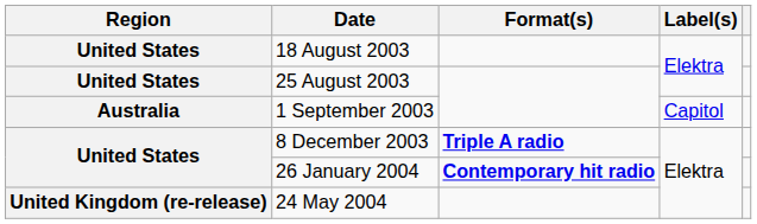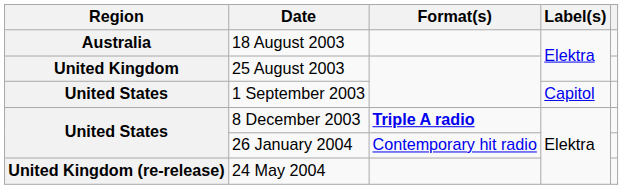18 August 2003 | Region: United States -> Australia
25 August 2003 | Region: United States -> United Kingdom
1 September 2003 | Region: Australia -> United States
26 January 2004 | Format(s): bold -> normal
